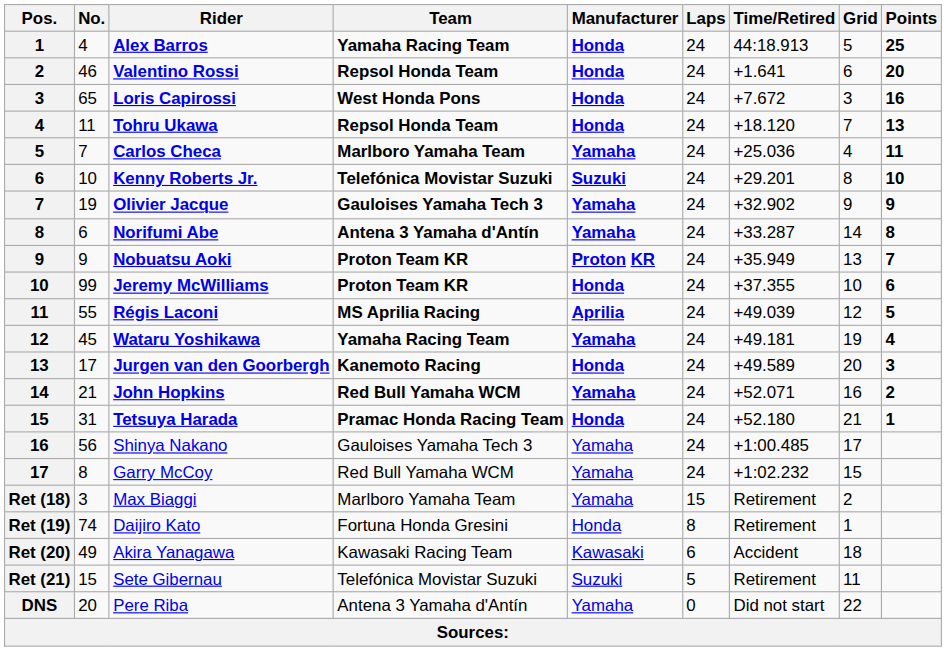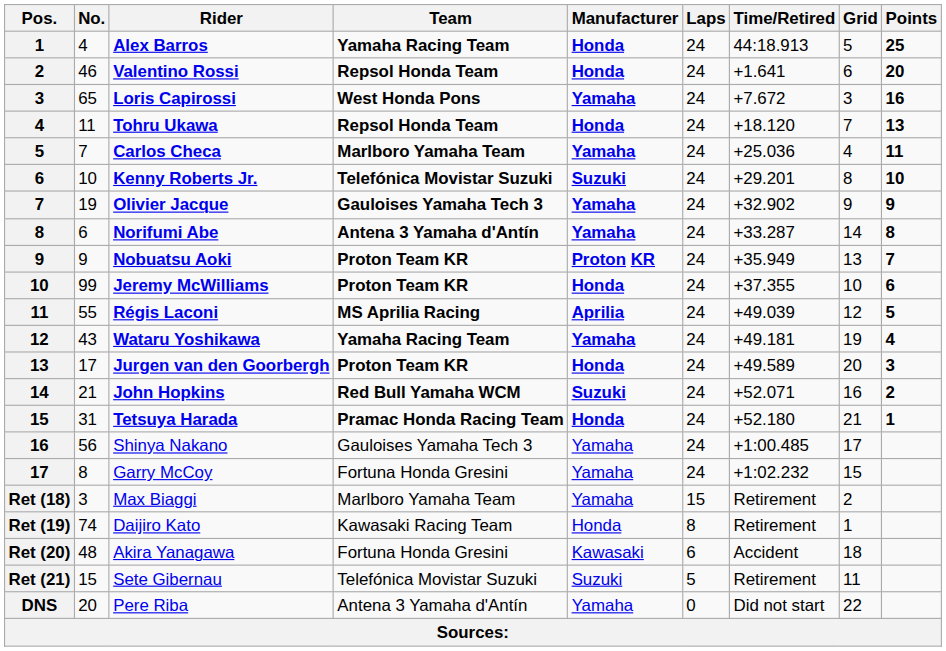Loris Capirossi | Manufacturer: Honda -> Yamaha
Wataru Yoshikawa | No.: 45 -> 43
Jurgen van den Goorbergh | Team: Kanemoto Racing -> Proton Team KR
John Hopkins | Manufacturer: Yamaha -> Suzuki
Garry McCoy | Team: Red Bull Yamaha WCM -> Fortuna Honda Gresini
Daijiro Kato | Team: Fortuna Honda Gresini -> Kawasaki Racing Team
Akira Yanagawa | No.: 49 -> 48
Akira Yanagawa | Team: Kawasaki Racing Team -> Fortuna Honda Gresini
